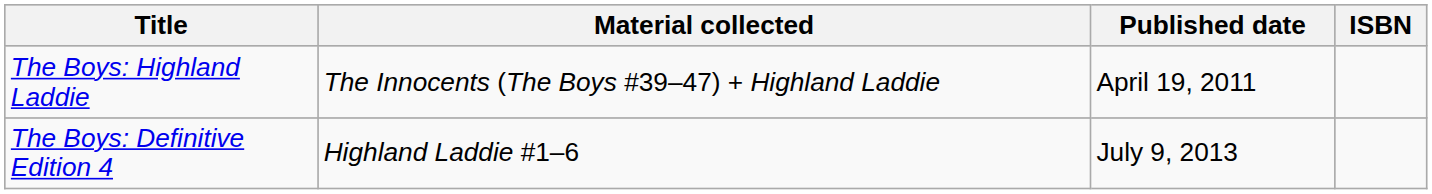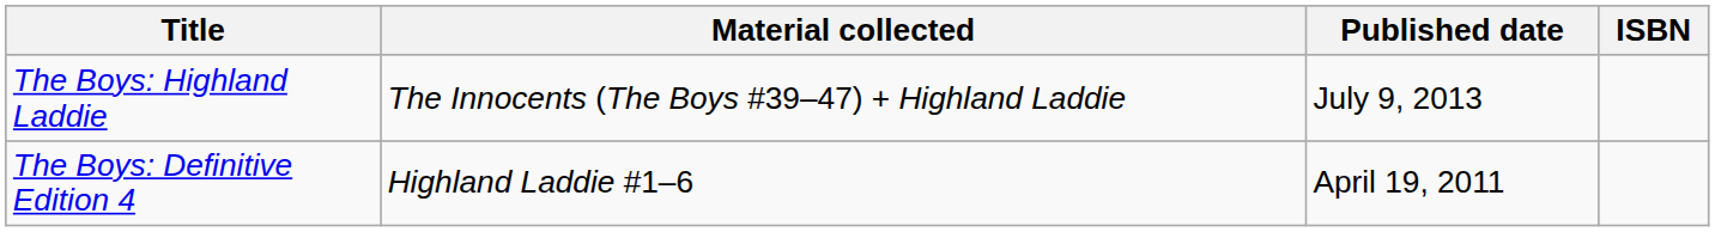The Boys: Highland Laddie | Published date: April 19, 2011 -> July 9, 2013
The Boys: Definitive Edition 4 | Published date: July 9, 2013 -> April 19, 2011
